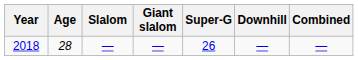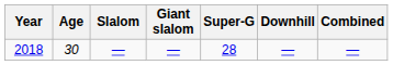2018 | Age: 28 -> 30
2018 | Super-G: 26 -> 28
